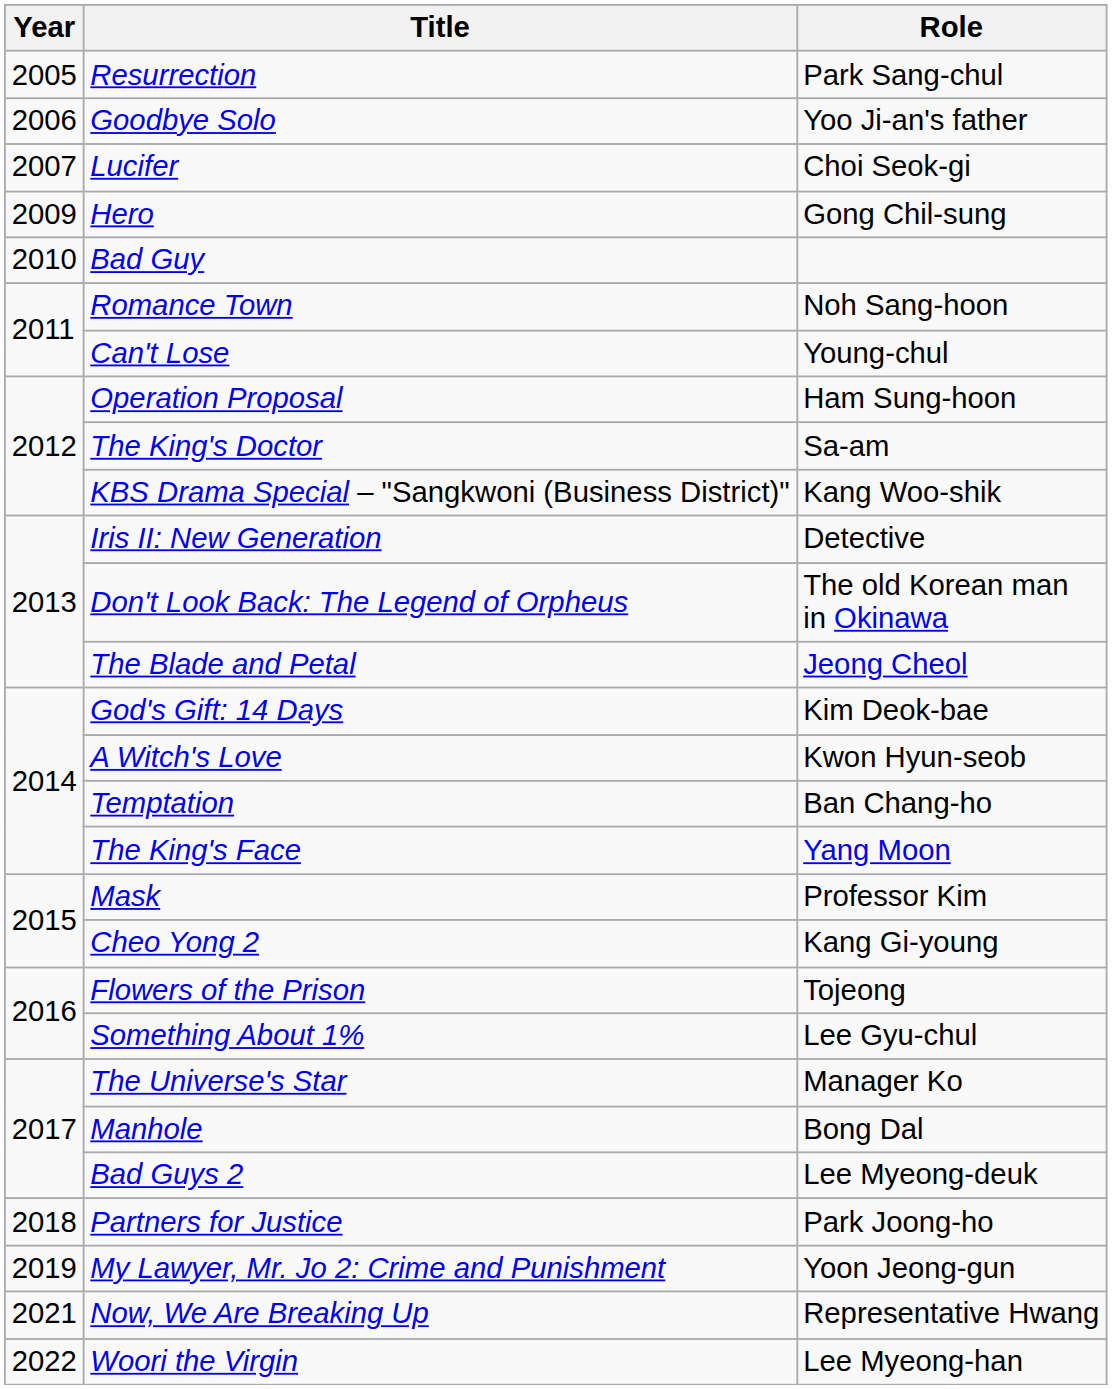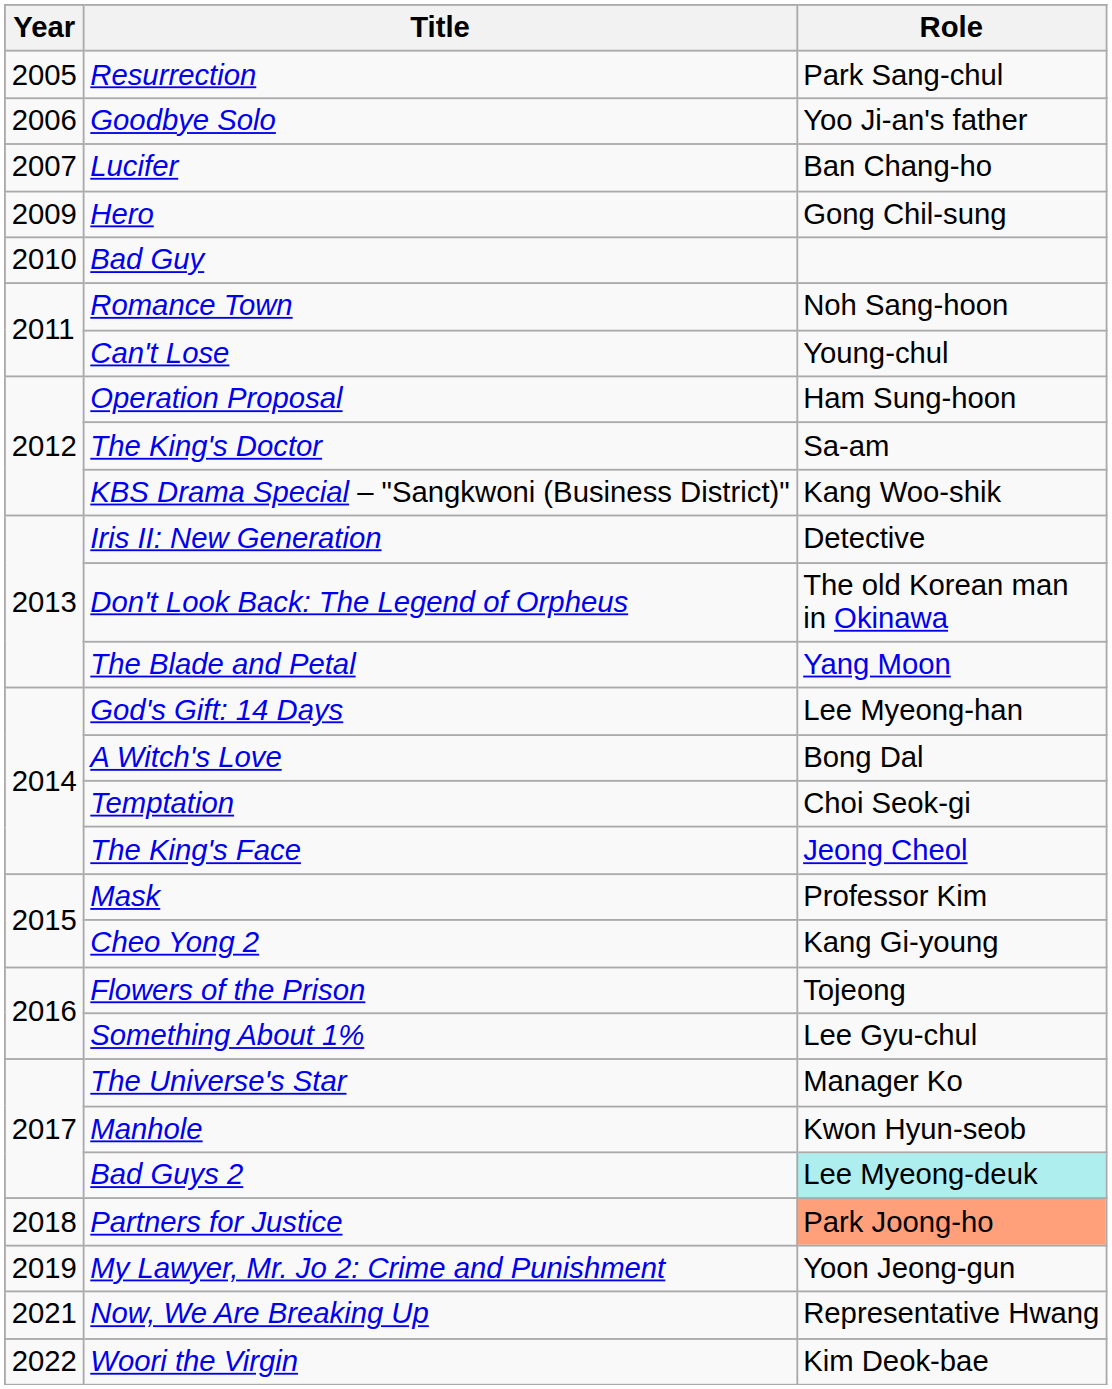Lucifer | Role: Choi Seok-gi -> Ban Chang-ho
The Blade and Petal | Role: Jeong Cheol -> Yang Moon
God's Gift: 14 Days | Role: Kim Deok-bae -> Lee Myeong-han
A Witch's Love | Role: Kwon Hyun-seob -> Bong Dal
Temptation | Role: Ban Chang-ho -> Choi Seok-gi
The King's Face | Role: Yang Moon -> Jeong Cheol
Manhole | Role: Bong Dal -> Kwon Hyun-seob
Bad Guys 2 | Role: no background -> paleturquoise background
Partners for Justice | Role: no background -> lightsalmon background
Woori the Virgin | Role: Lee Myeong-han -> Kim Deok-bae
